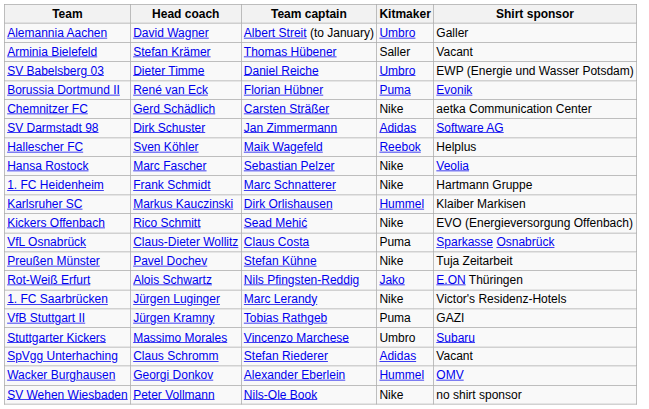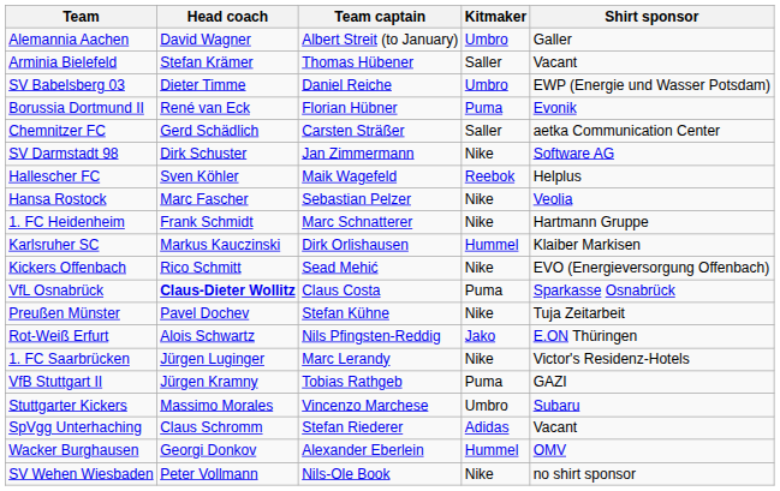Chemnitzer FC | Kitmaker: Nike -> Saller
SV Darmstadt 98 | Kitmaker: Adidas -> Nike
VfL Osnabrück | Head coach: normal -> bold
